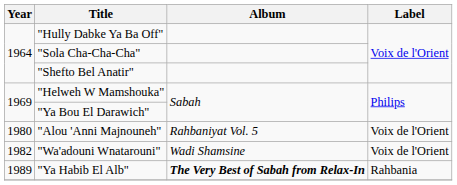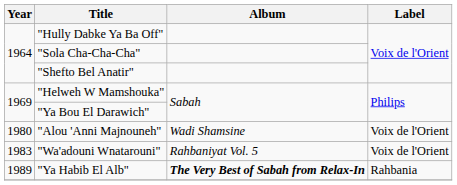"Alou 'Anni Majnouneh" | Album: Rahbaniyat Vol. 5 -> Wadi Shamsine
"Wa'adouni Wnatarouni" | Year: 1982 -> 1983
"Wa'adouni Wnatarouni" | Album: Wadi Shamsine -> Rahbaniyat Vol. 5
